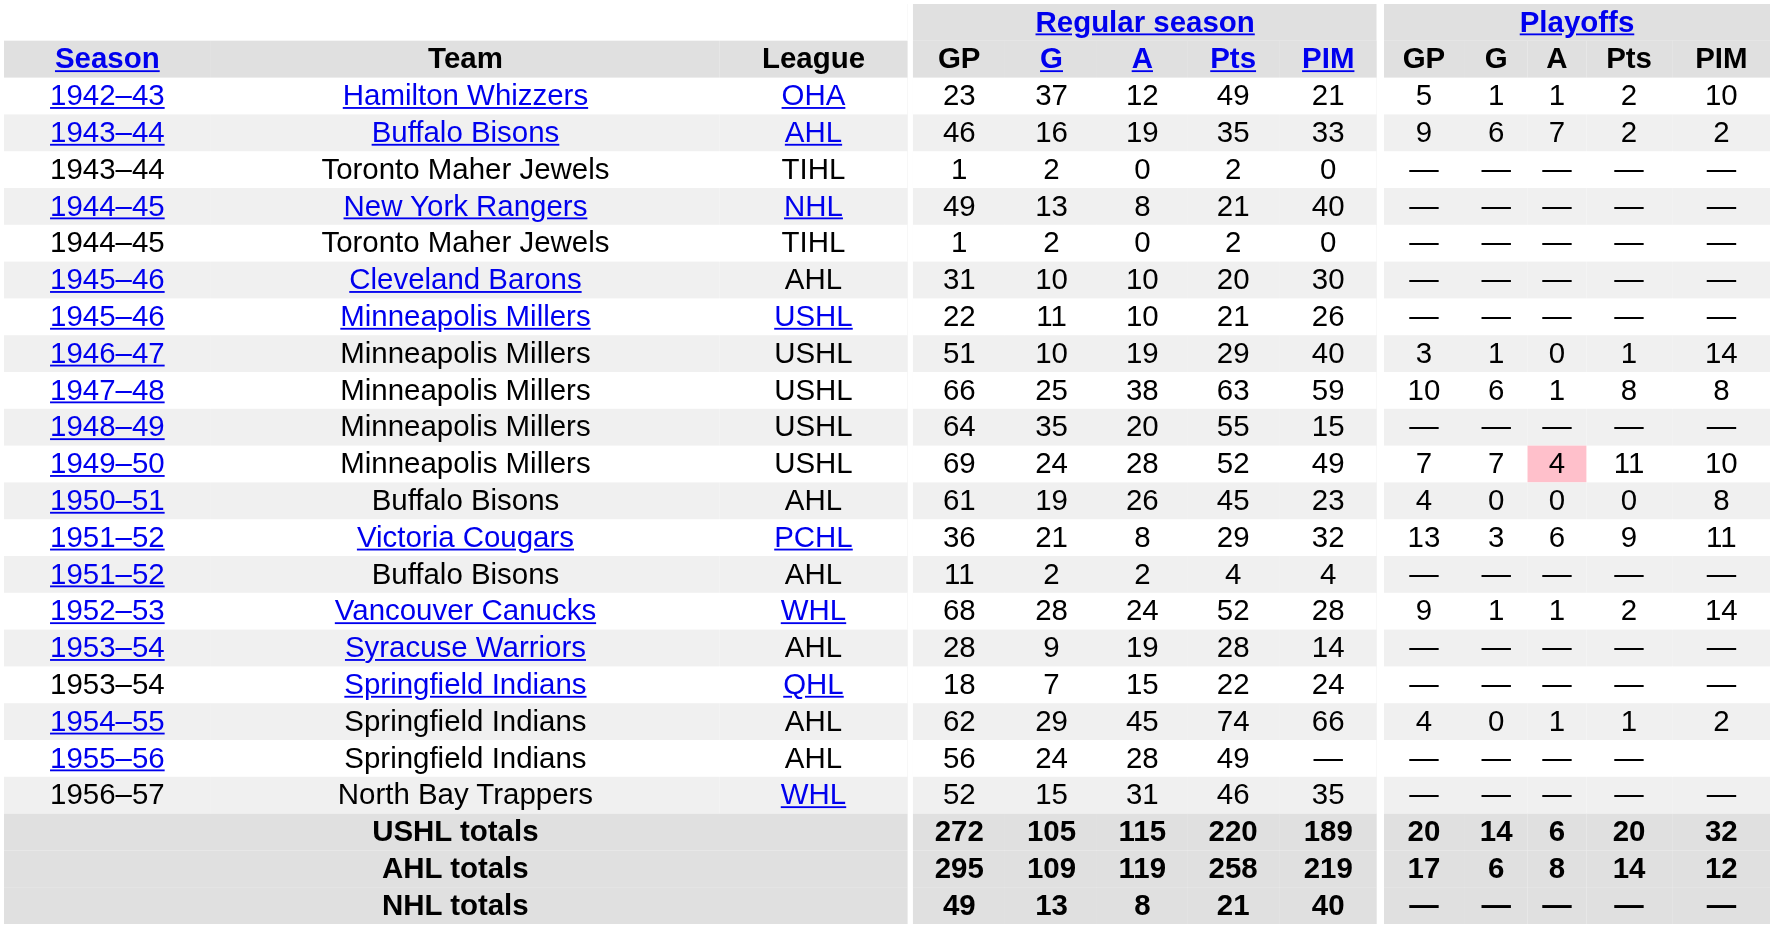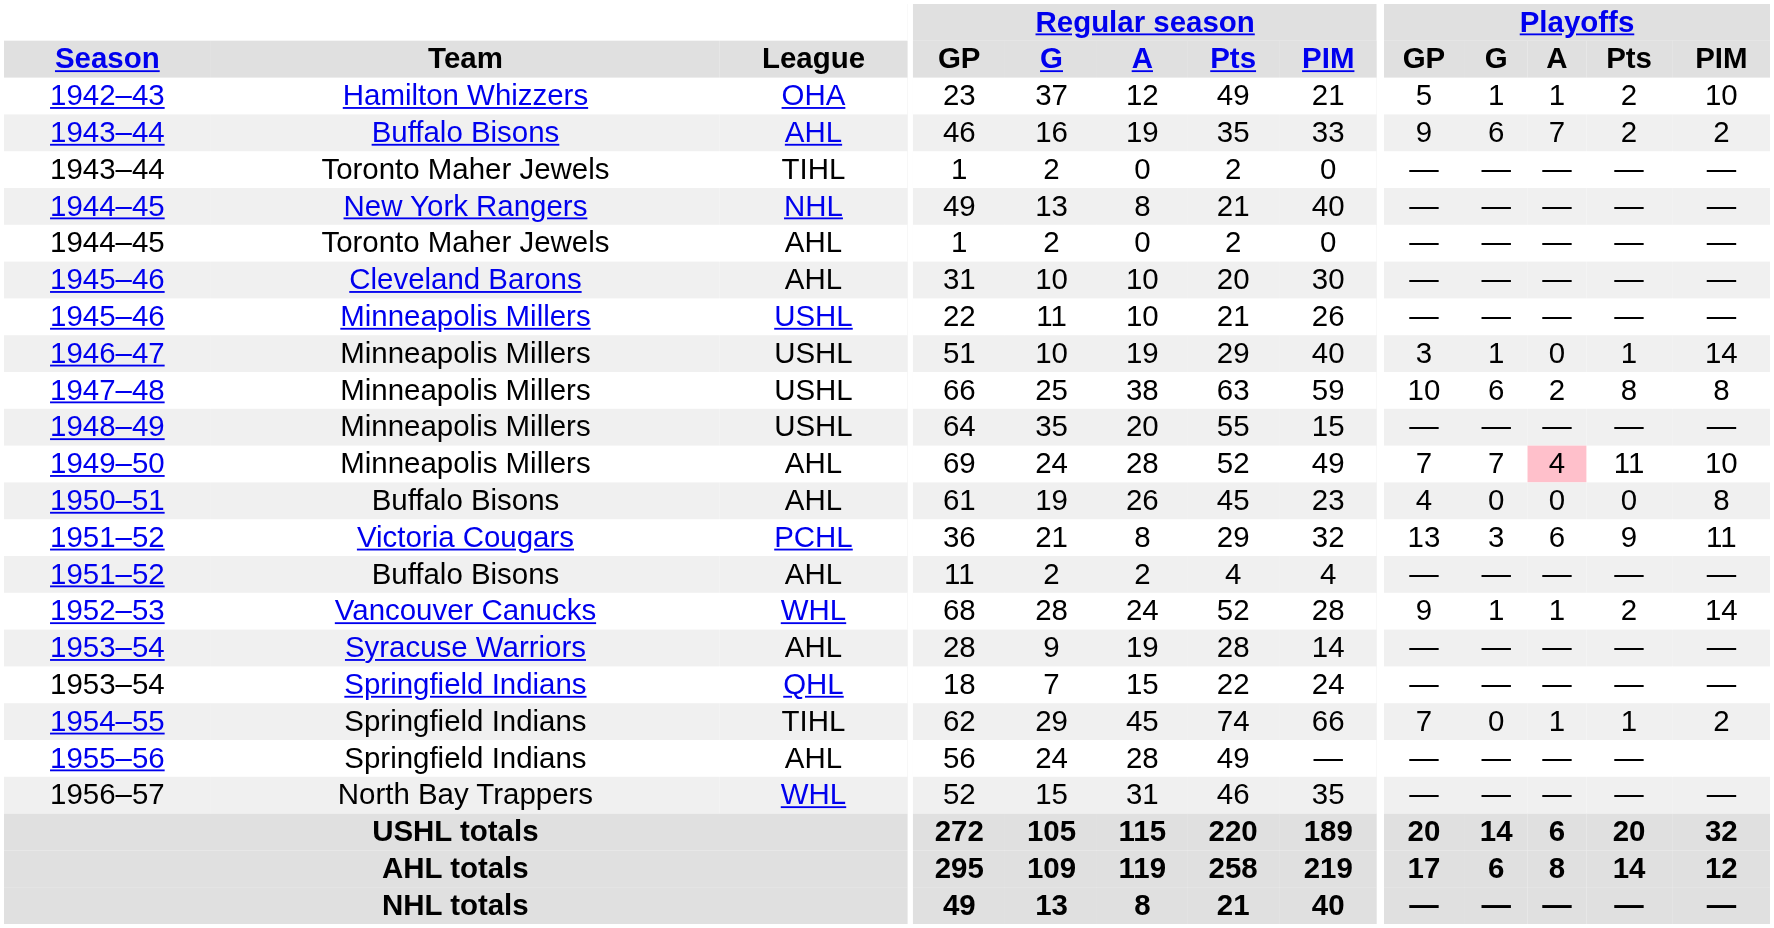1944–45 / Toronto Maher Jewels | League: TIHL -> AHL
1947–48 | Playoffs / A: 1 -> 2
1949–50 | League: USHL -> AHL
1954–55 | League: AHL -> TIHL
1954–55 | Playoffs / GP: 4 -> 7
